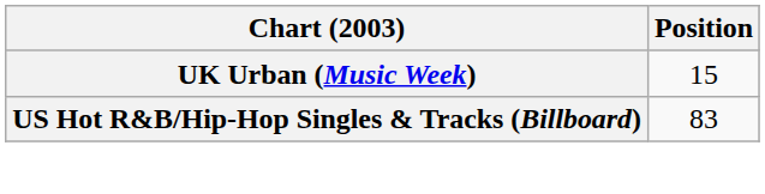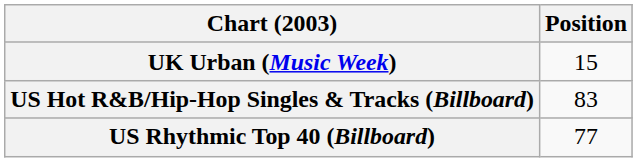+ row: US Rhythmic Top 40 (Billboard) | 77
